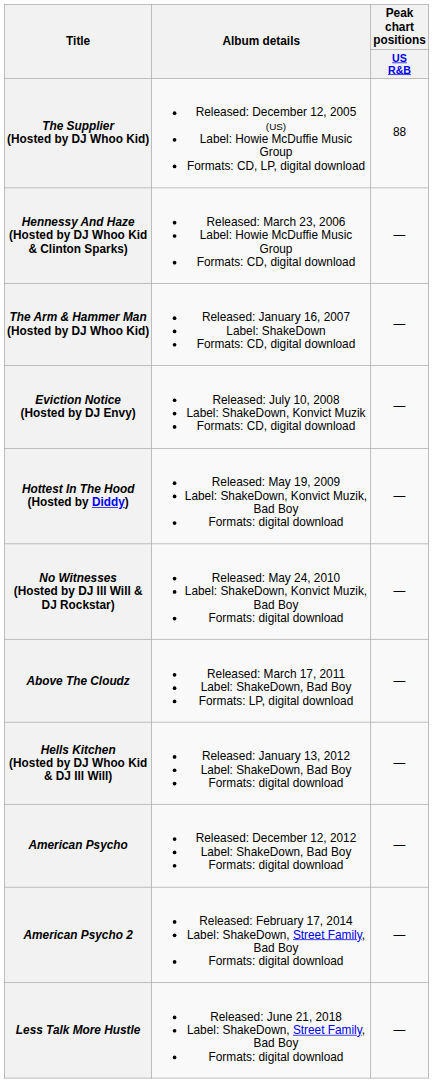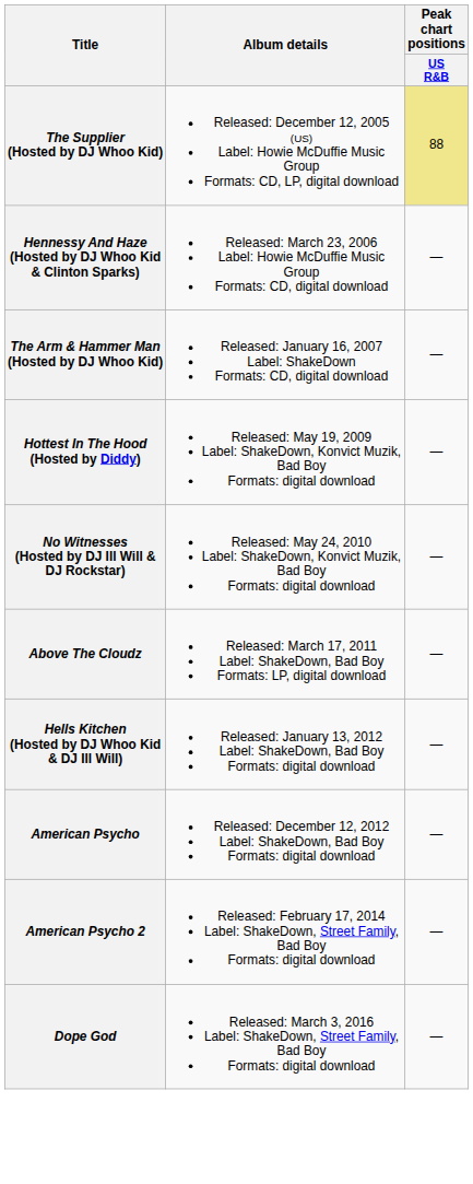The Supplier (Hosted by DJ Whoo Kid) | Peak chart positions / US R&B: no background -> khaki background
- row: Eviction Notice (Hosted by DJ Envy) | Released: July 10, 2008 Label: ShakeDown, Konvict Muzik Formats: CD, digital download | —
+ row: Dope God | Released: March 3, 2016 Label: ShakeDown, Street Family, Bad Boy Formats: digital download | —
- row: Less Talk More Hustle | Released: June 21, 2018 Label: ShakeDown, Street Family, Bad Boy Formats: digital download | —
